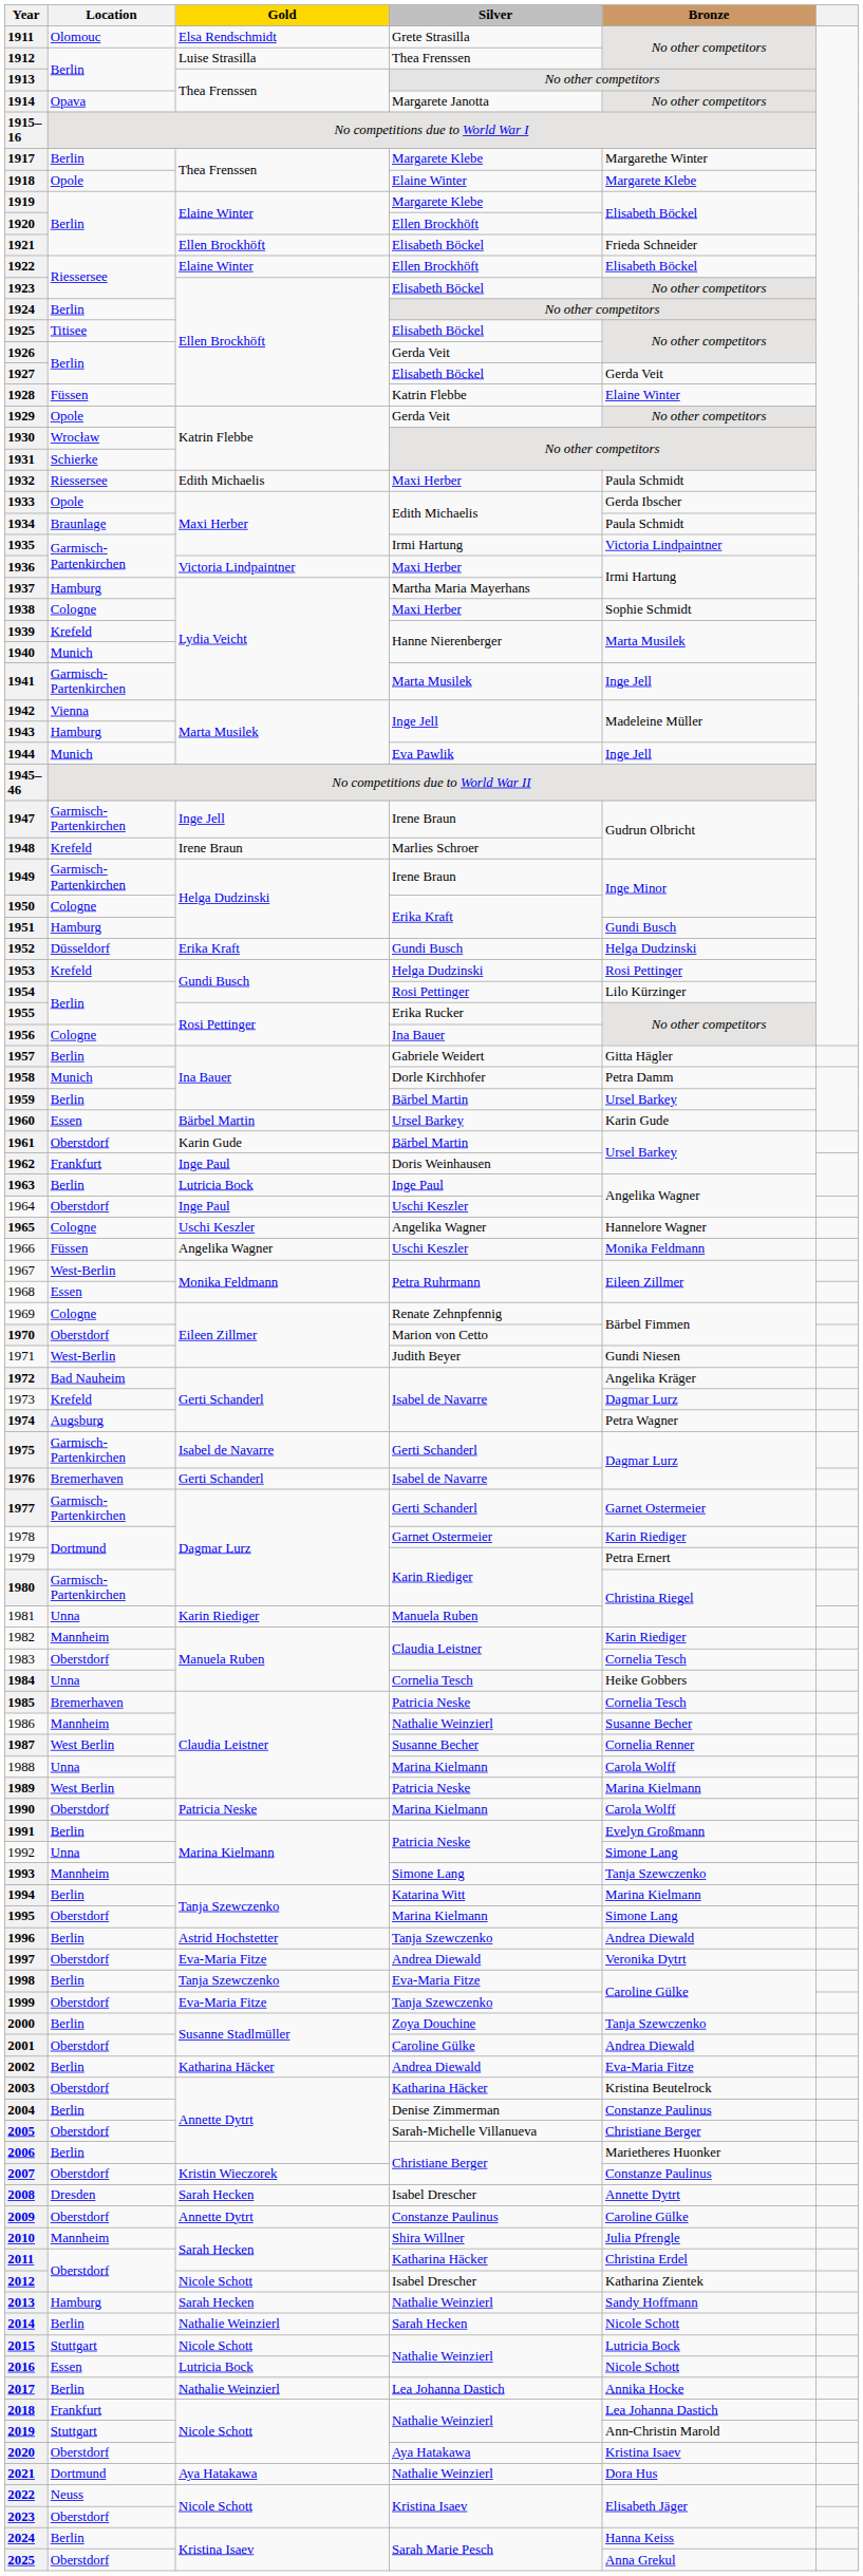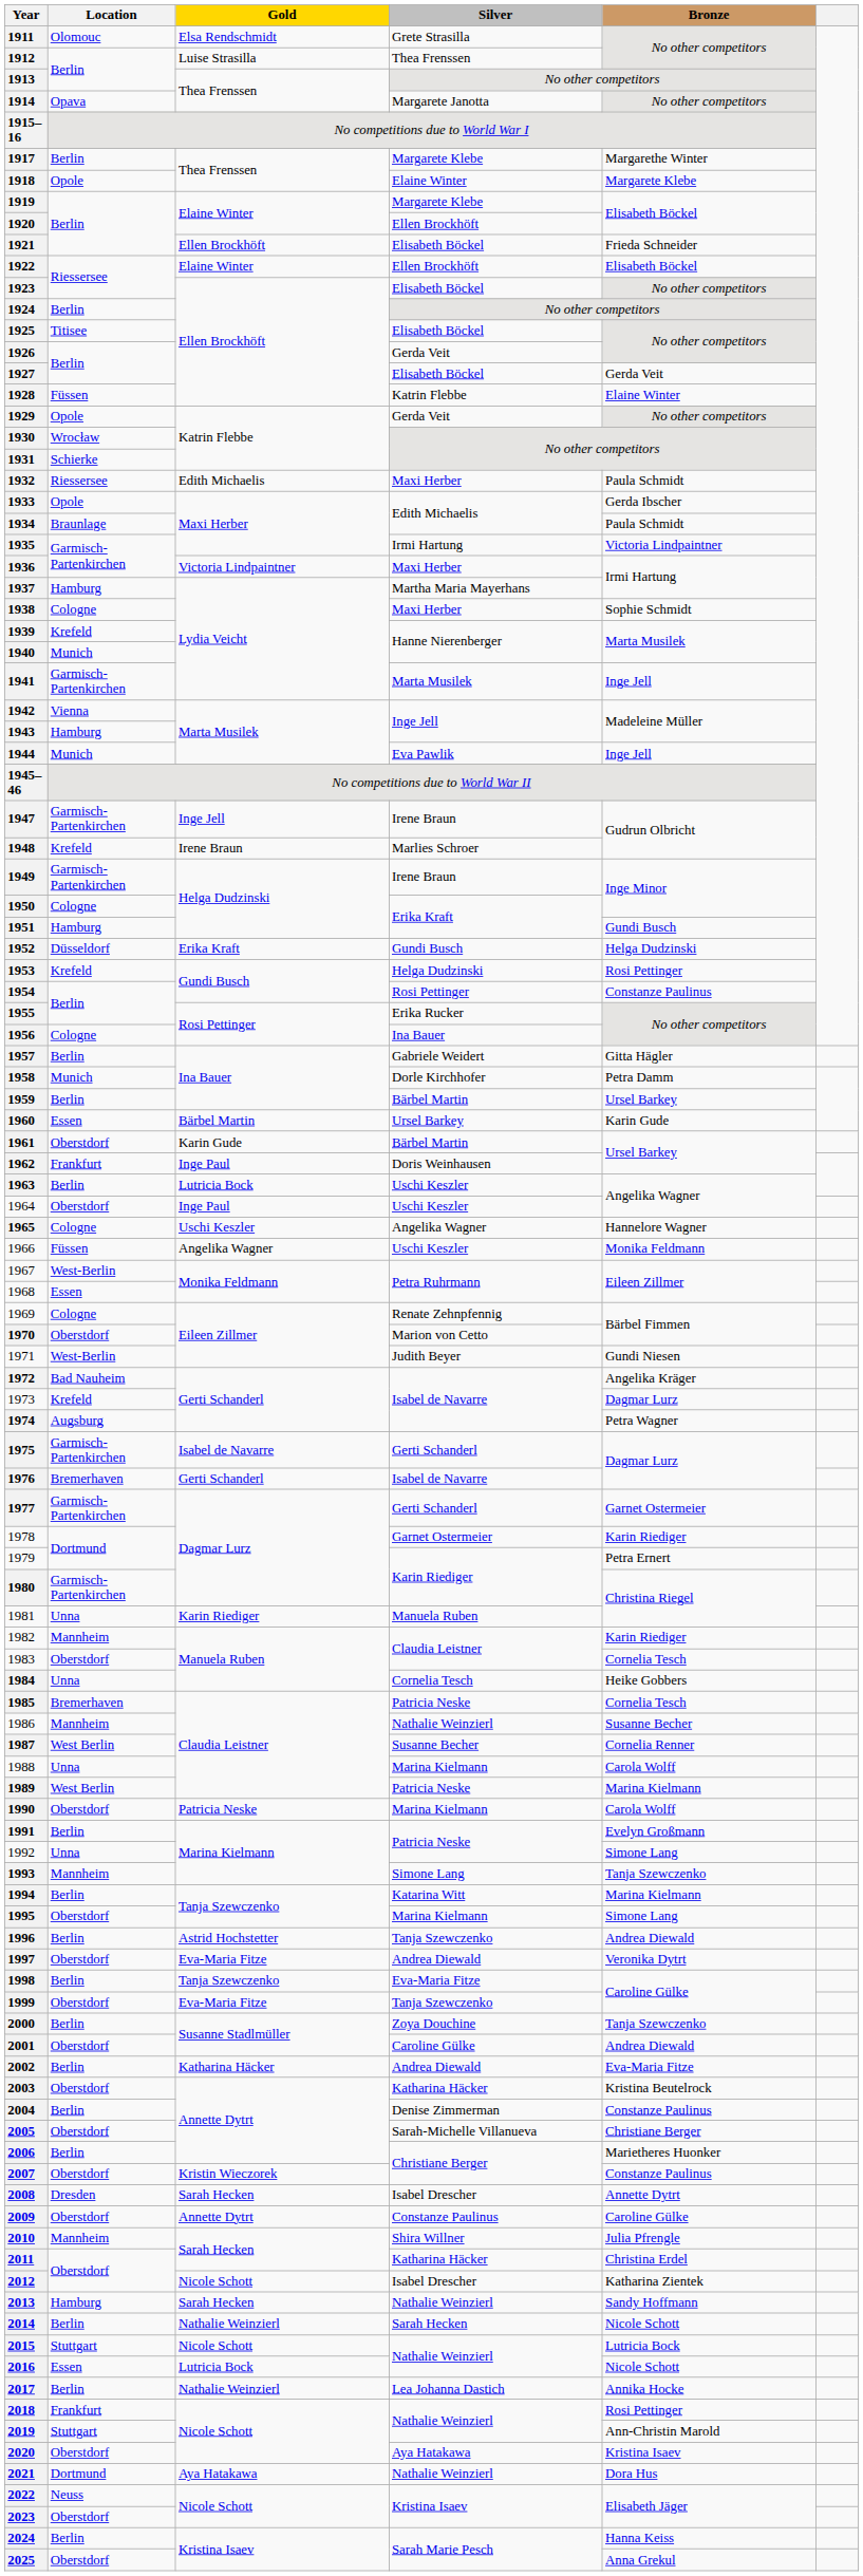1954 | Bronze: Lilo Kürzinger -> Constanze Paulinus
1963 | Silver: Inge Paul -> Uschi Keszler
2018 | Bronze: Lea Johanna Dastich -> Rosi Pettinger
